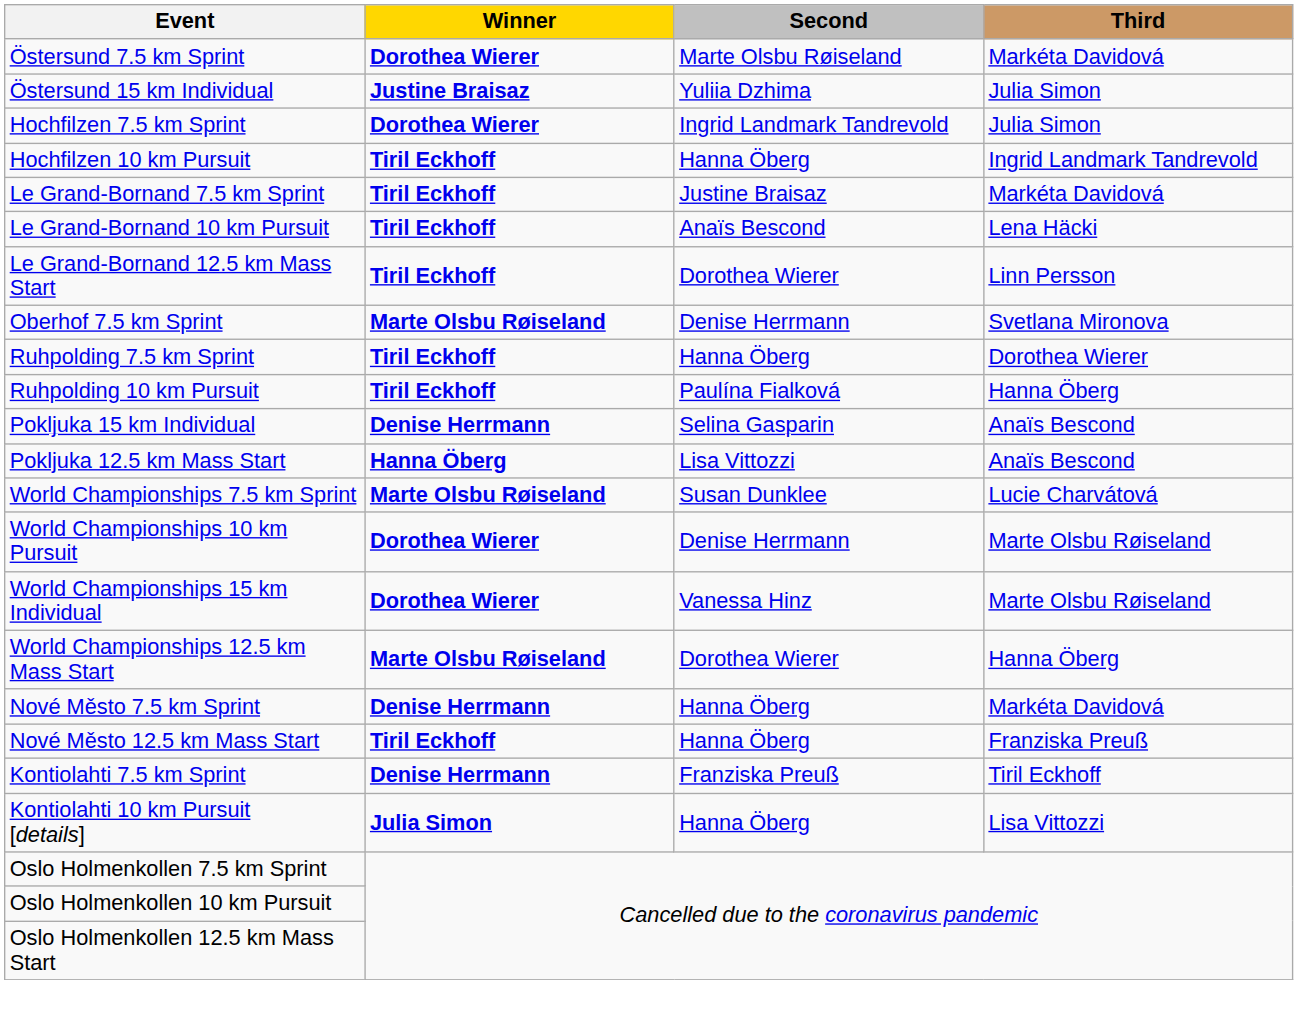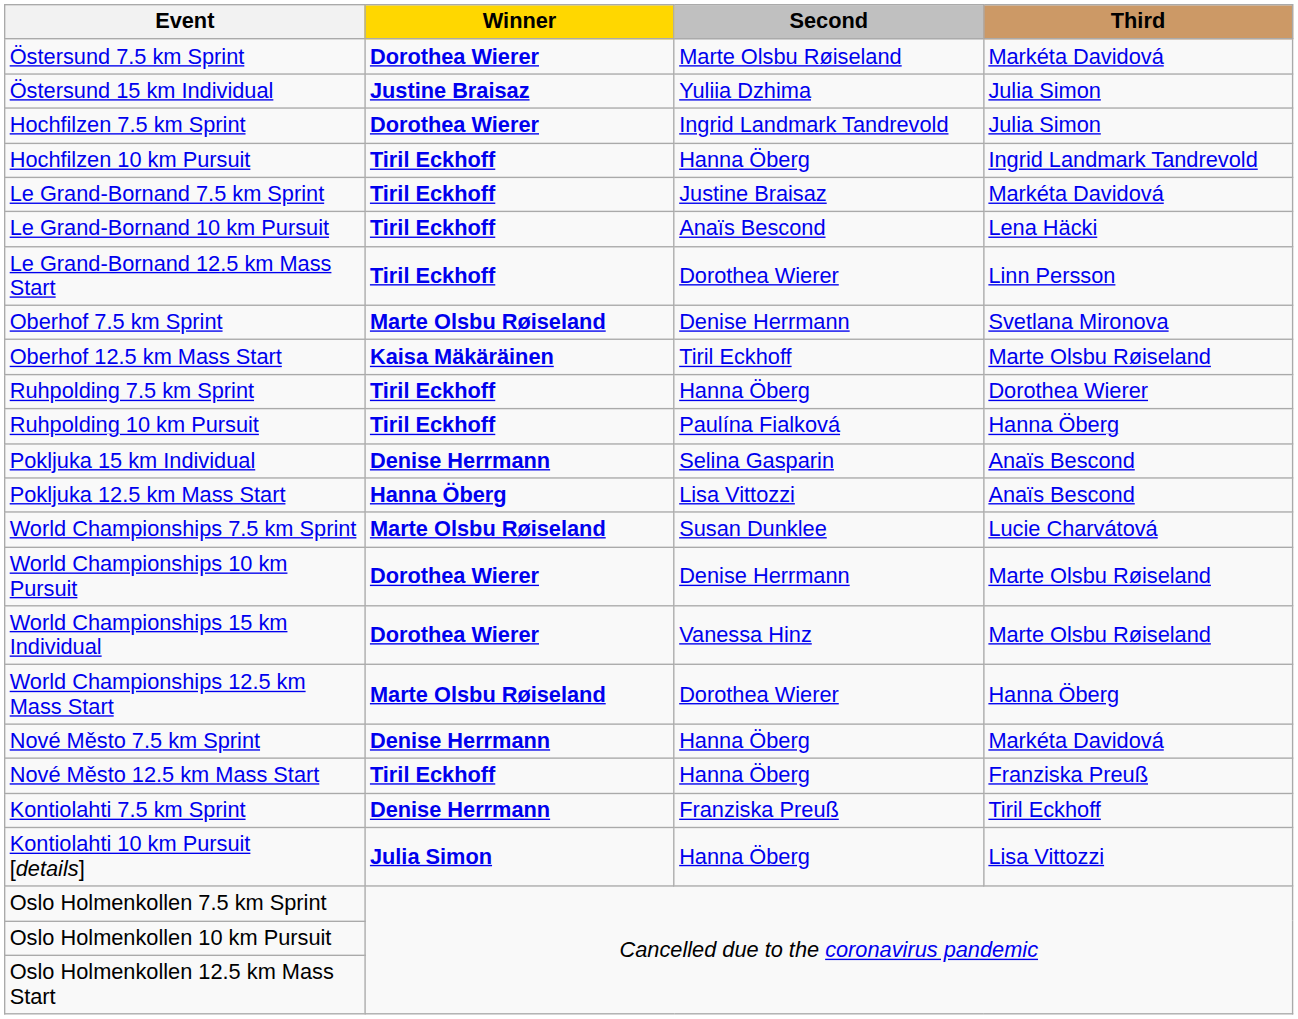+ row: Oberhof 12.5 km Mass Start | Kaisa Mäkäräinen | Tiril Eckhoff | Marte Olsbu Røiseland
